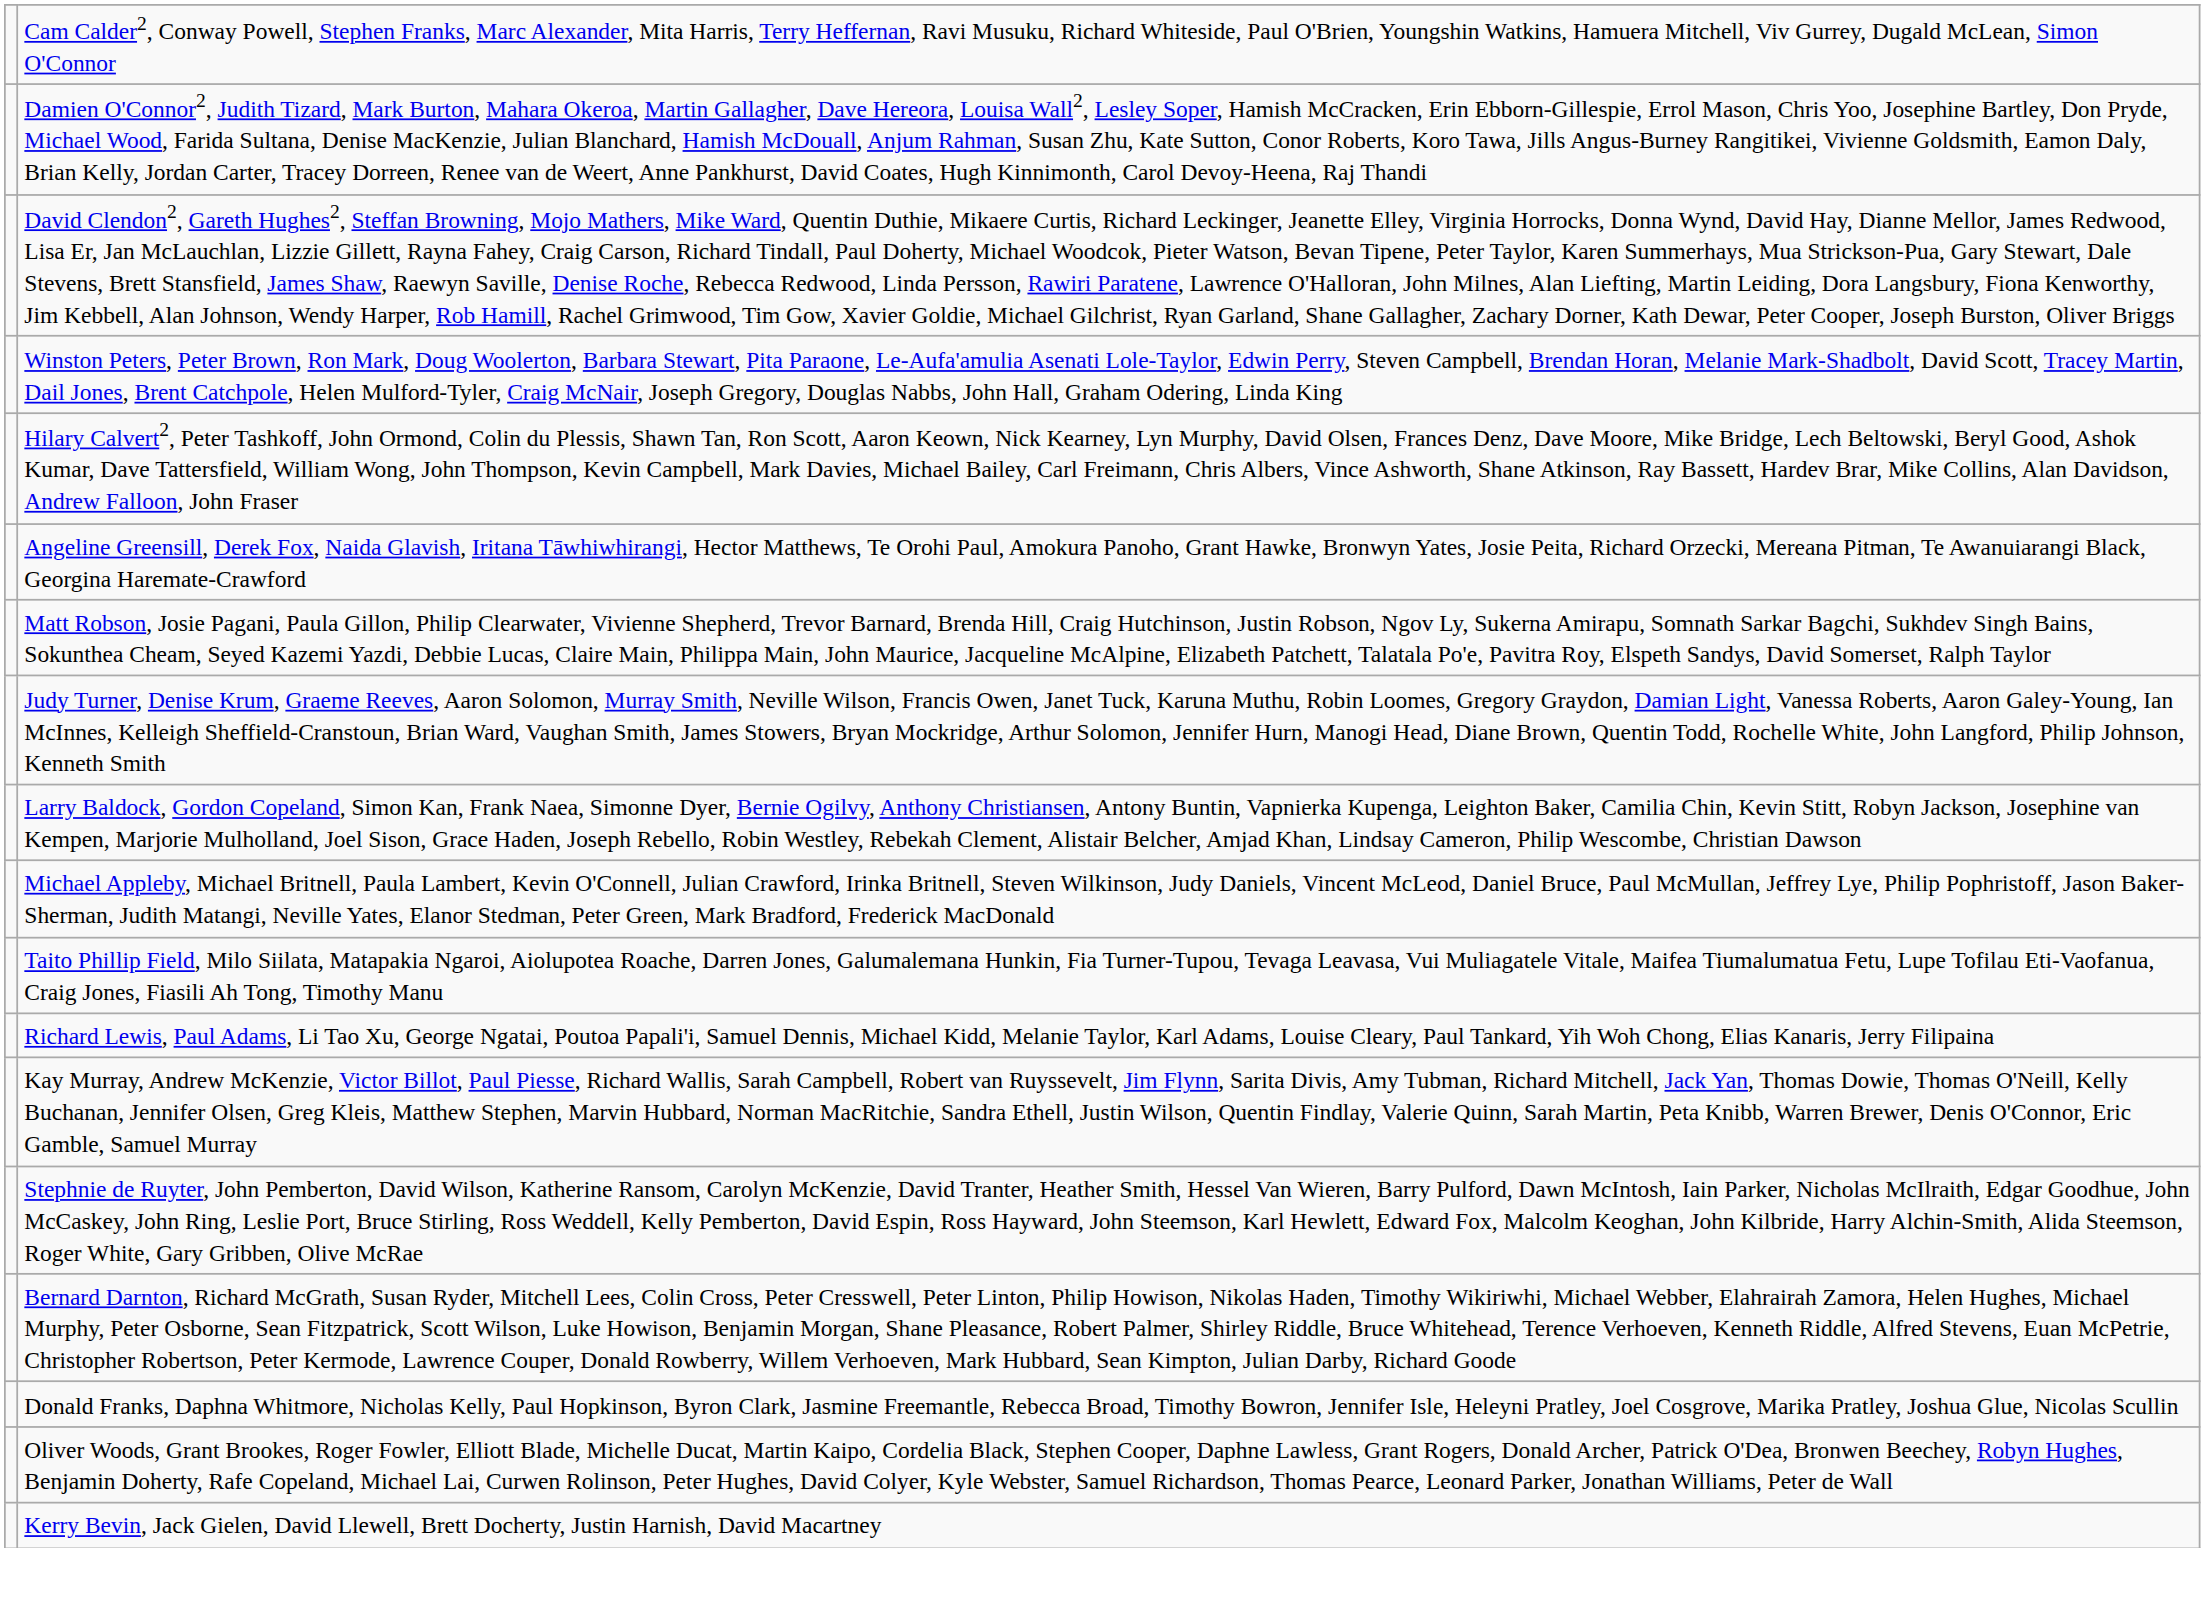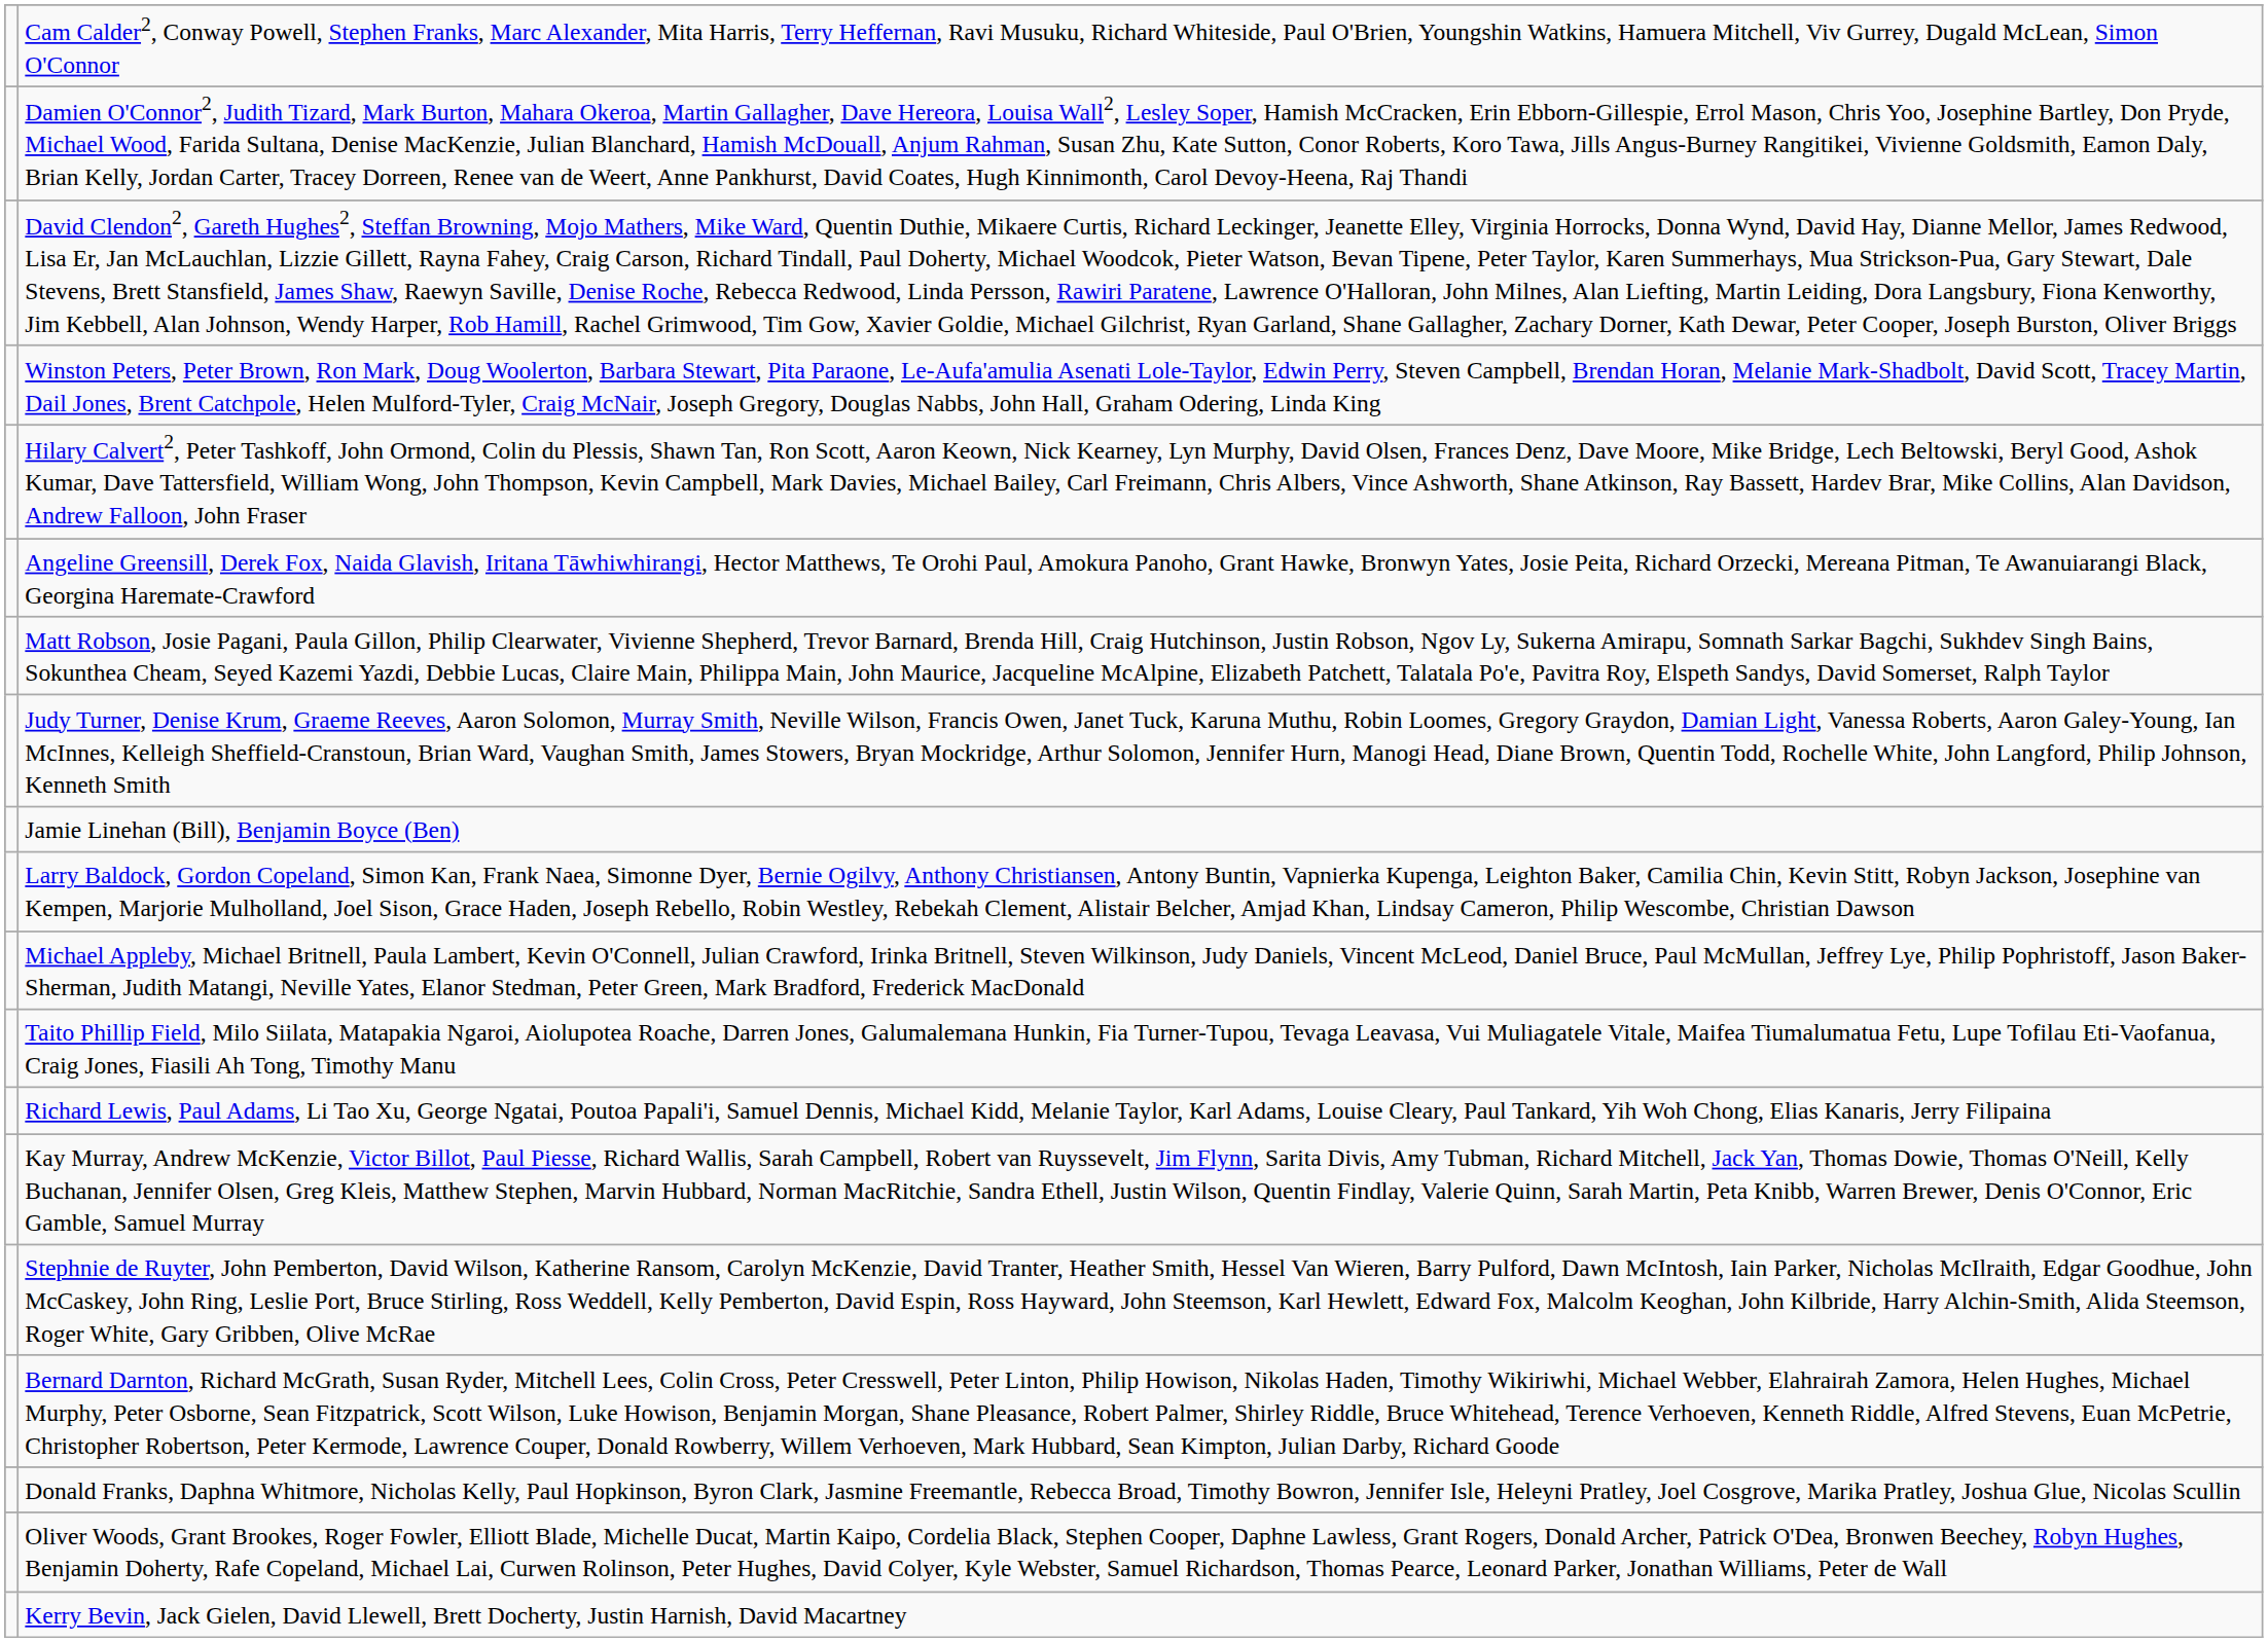+ row: Jamie Linehan (Bill), Benjamin Boyce (Ben)
